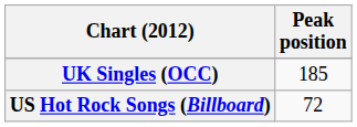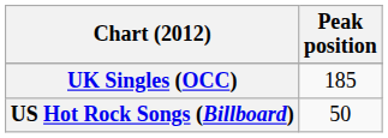US Hot Rock Songs (Billboard) | Peak position: 72 -> 50
